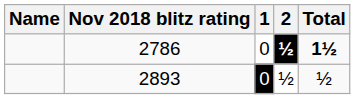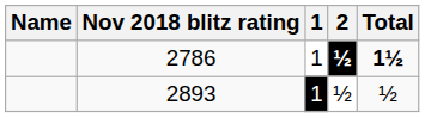2786 | 1: 0 -> 1
2893 | 1: 0 -> 1
